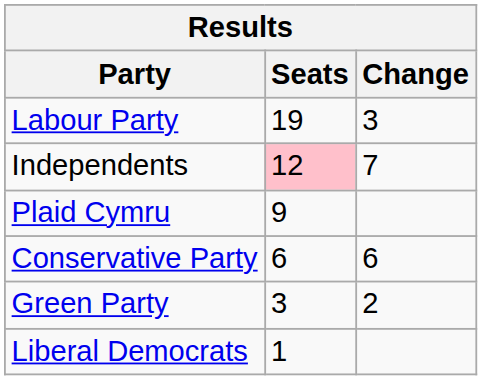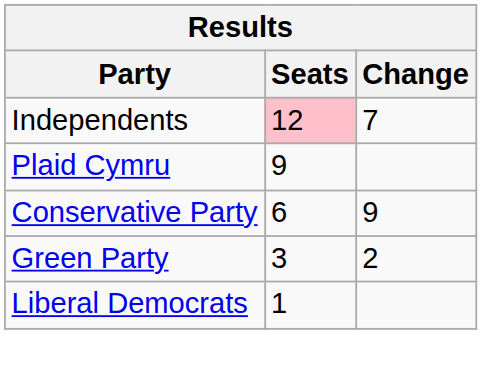- row: Labour Party | 19 | 3
Conservative Party | Change: 6 -> 9
